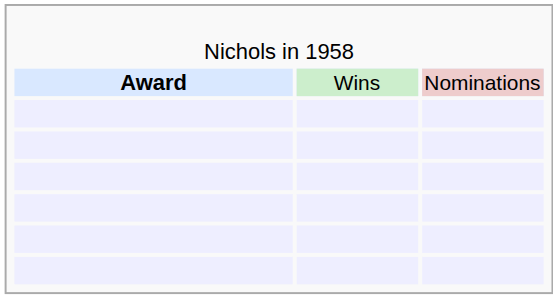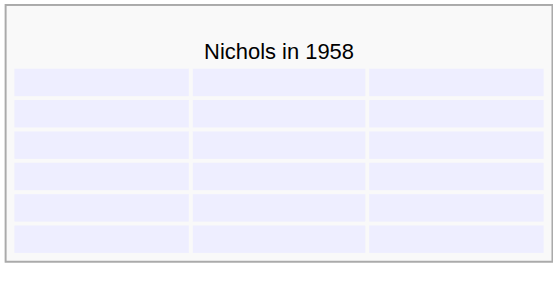- row: Award | Wins | Nominations
